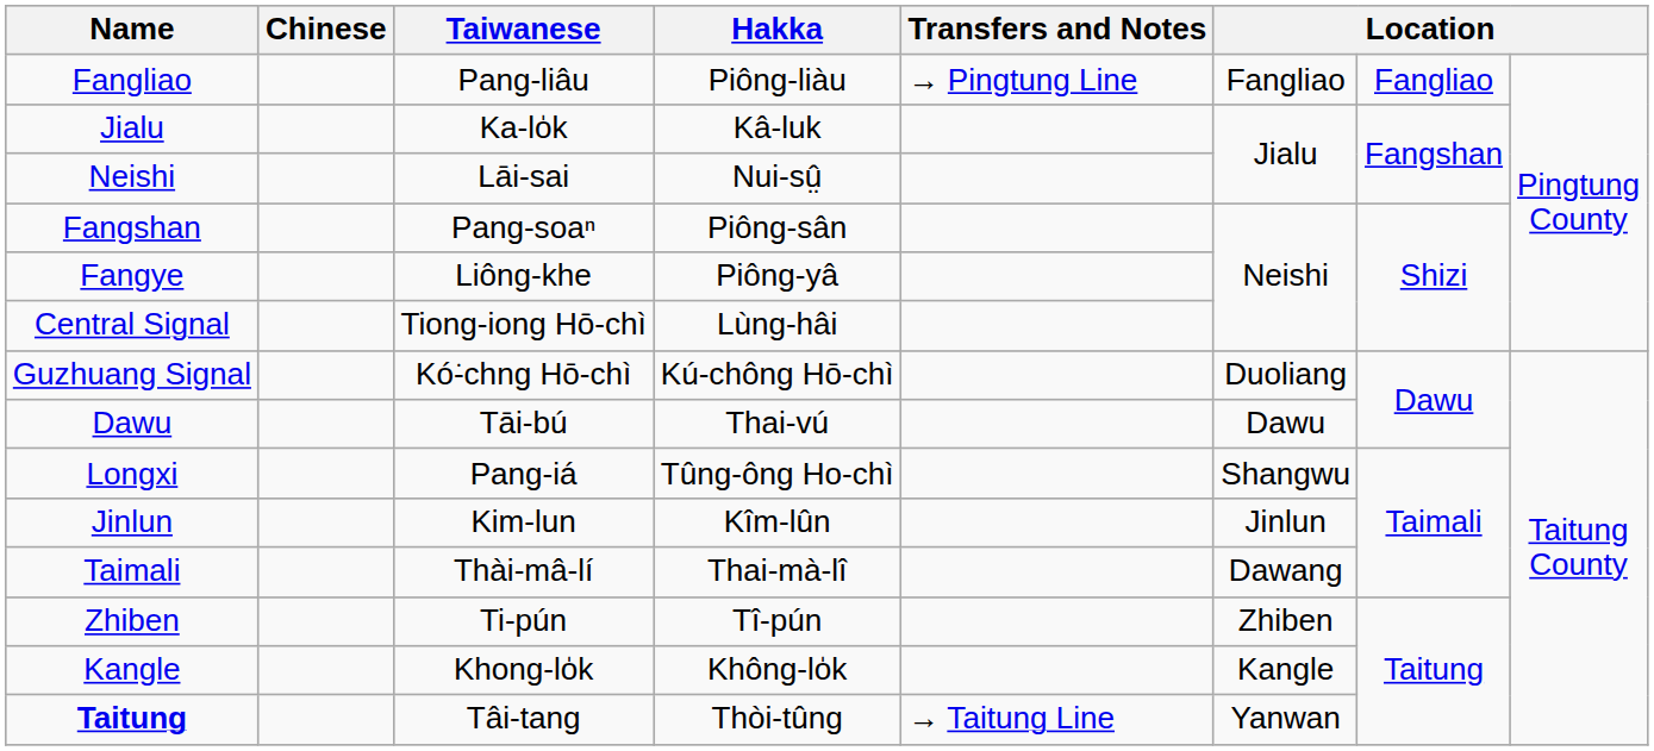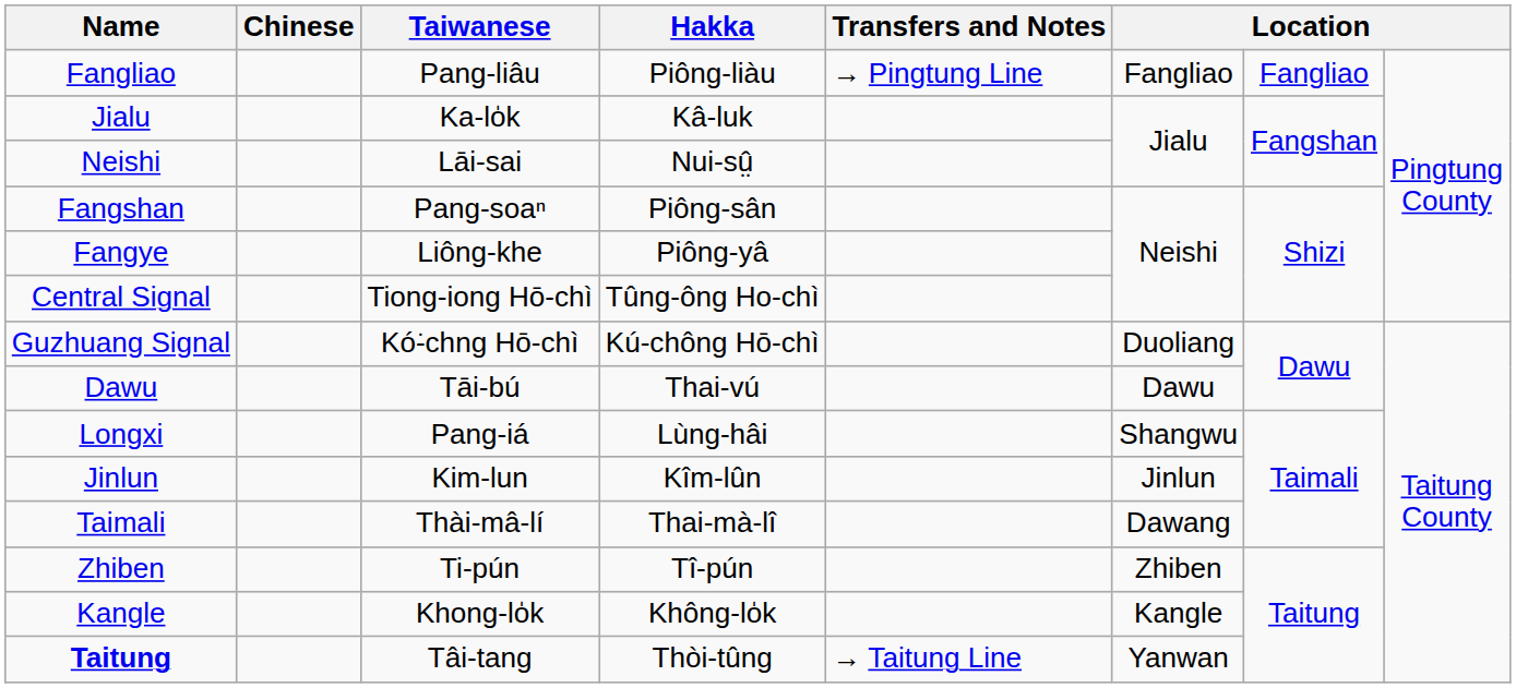Central Signal | Hakka: Lùng-hâi -> Tûng-ông Ho-chì
Longxi | Hakka: Tûng-ông Ho-chì -> Lùng-hâi
